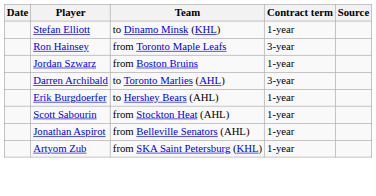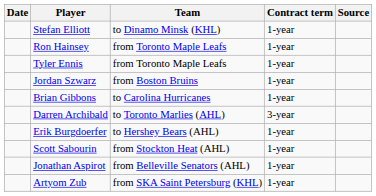Ron Hainsey | Contract term: 3-year -> 1-year
+ row: Tyler Ennis | from Toronto Maple Leafs | 1-year
+ row: Brian Gibbons | to Carolina Hurricanes | 1-year
